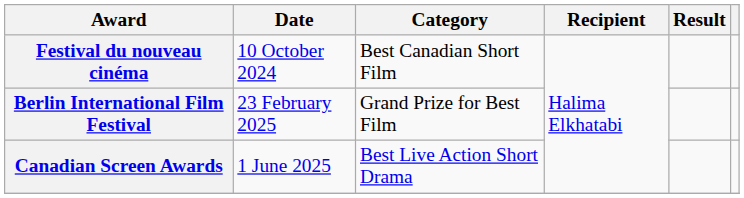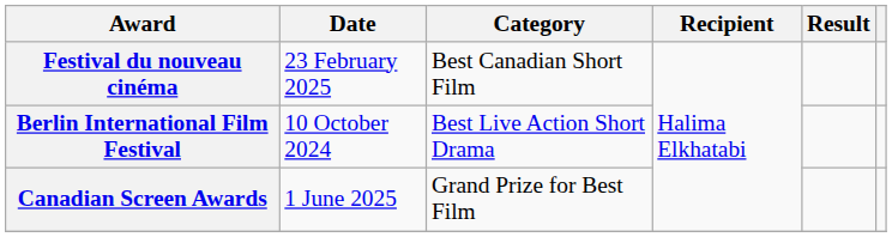Festival du nouveau cinéma | Date: 10 October 2024 -> 23 February 2025
Berlin International Film Festival | Date: 23 February 2025 -> 10 October 2024
Berlin International Film Festival | Category: Grand Prize for Best Film -> Best Live Action Short Drama
Canadian Screen Awards | Category: Best Live Action Short Drama -> Grand Prize for Best Film
